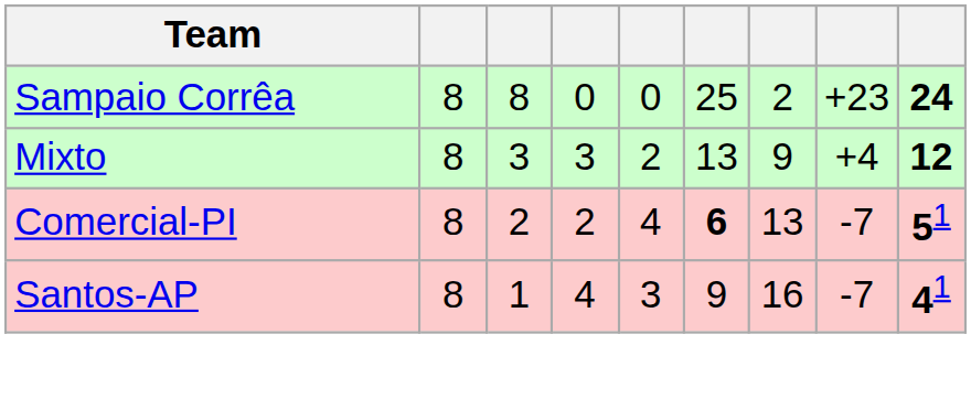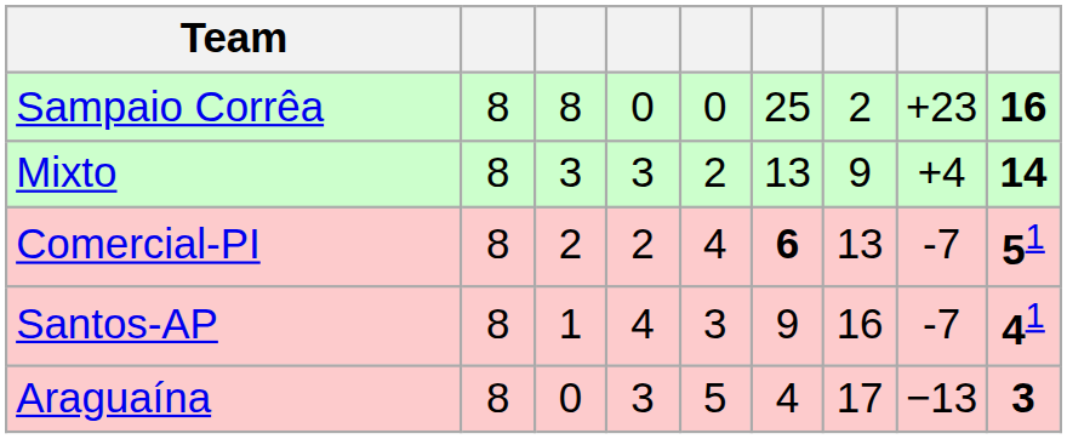Sampaio Corrêa | column 9: 24 -> 16
Mixto | column 9: 12 -> 14
+ row: Araguaína | 8 | 0 | 3 | 5 | 4 | 17 | −13 | 3
